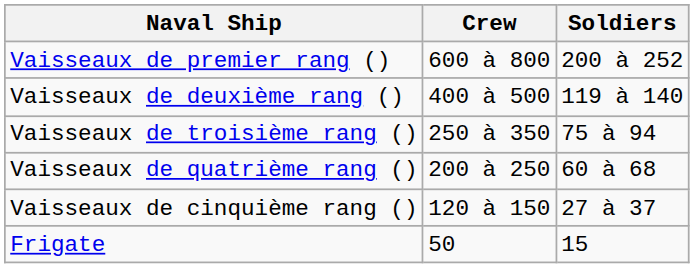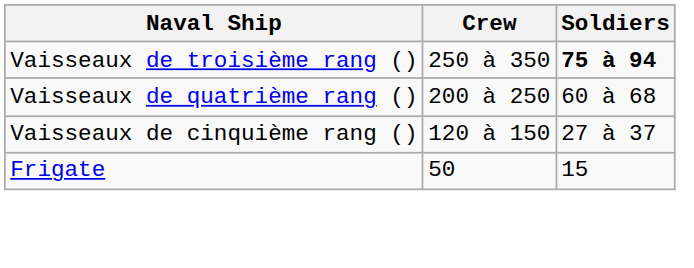- row: Vaisseaux de premier rang () | 600 à 800 | 200 à 252
- row: Vaisseaux de deuxième rang () | 400 à 500 | 119 à 140
Vaisseaux de troisième rang () | Soldiers: normal -> bold
